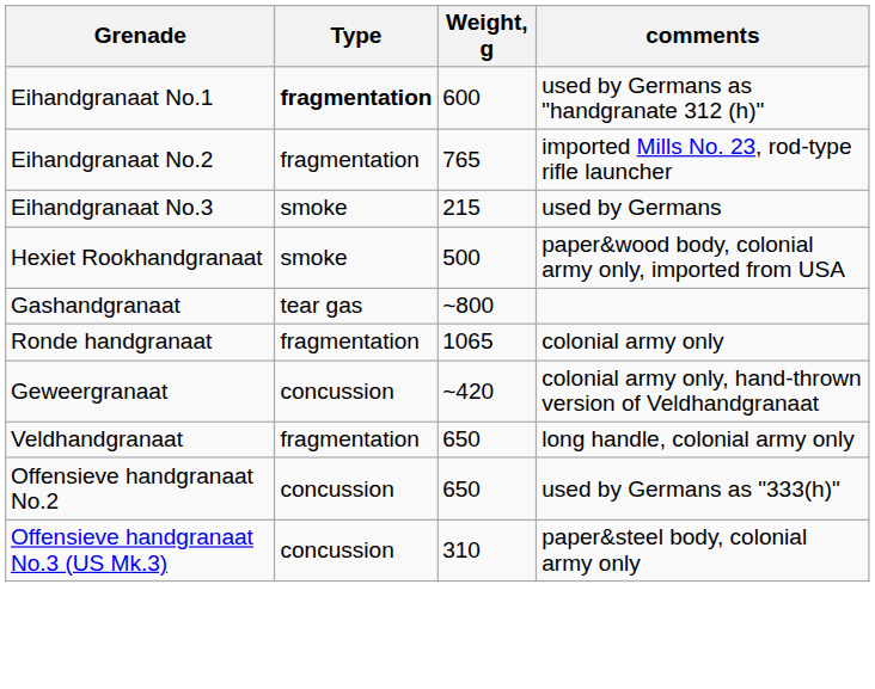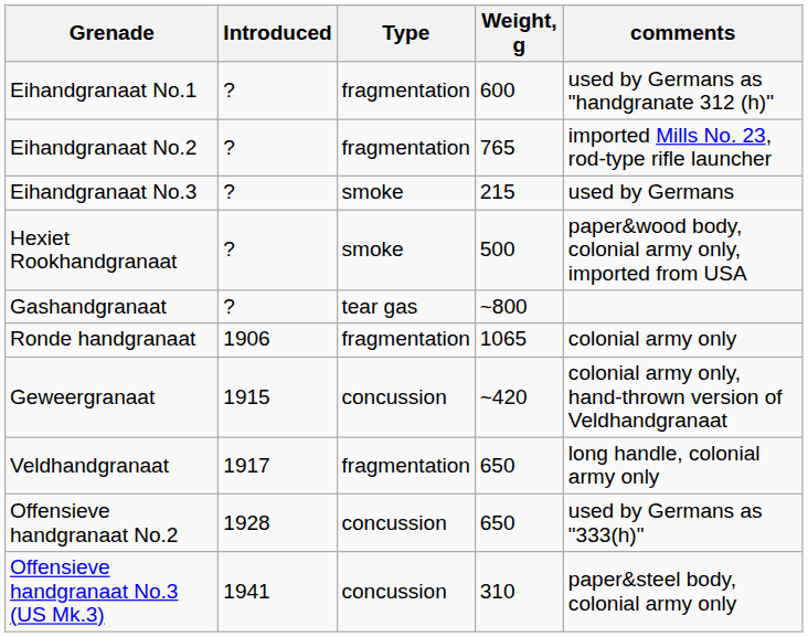+ column: Introduced | ? | ? | ? | ? | ? | 1906 | 1915 | 1917 | 1928 | 1941
Eihandgranaat No.1 | Type: bold -> normal
